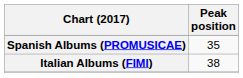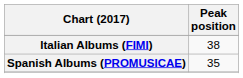rows swapped: Italian Albums (FIMI) <-> Spanish Albums (PROMUSICAE)
